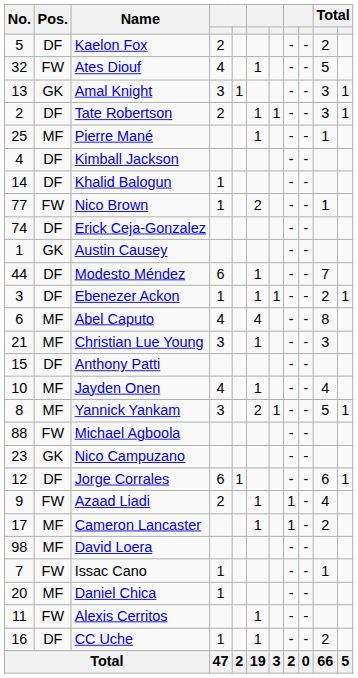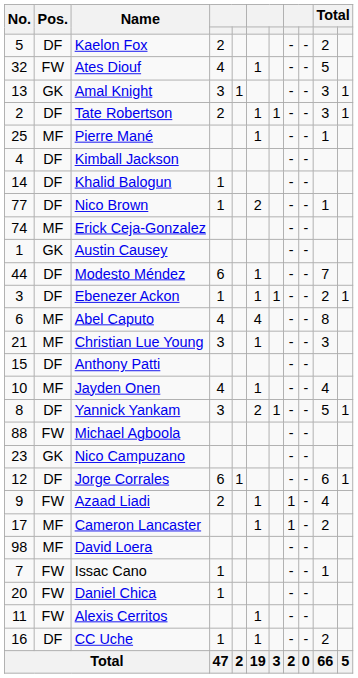Nico Brown | Pos.: FW -> DF
Erick Ceja-Gonzalez | Pos.: DF -> MF
Yannick Yankam | Pos.: MF -> DF
Daniel Chica | Pos.: MF -> FW
